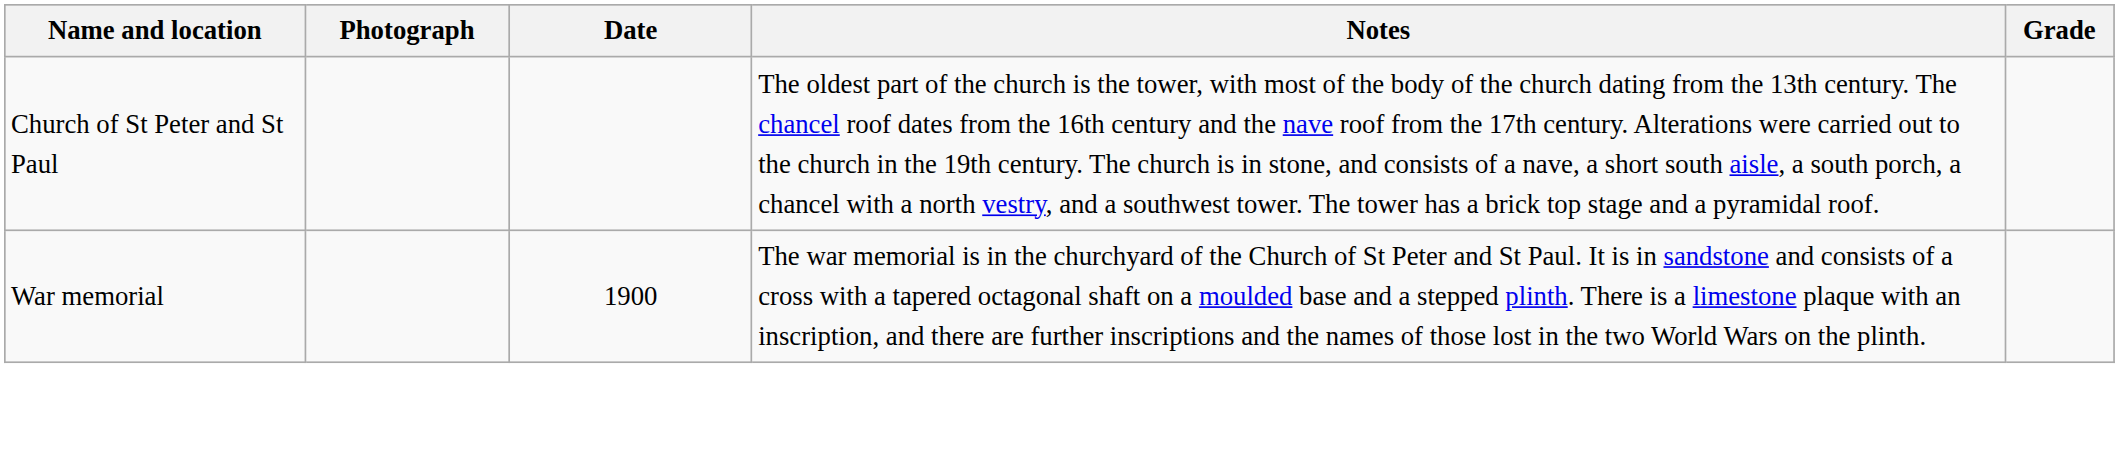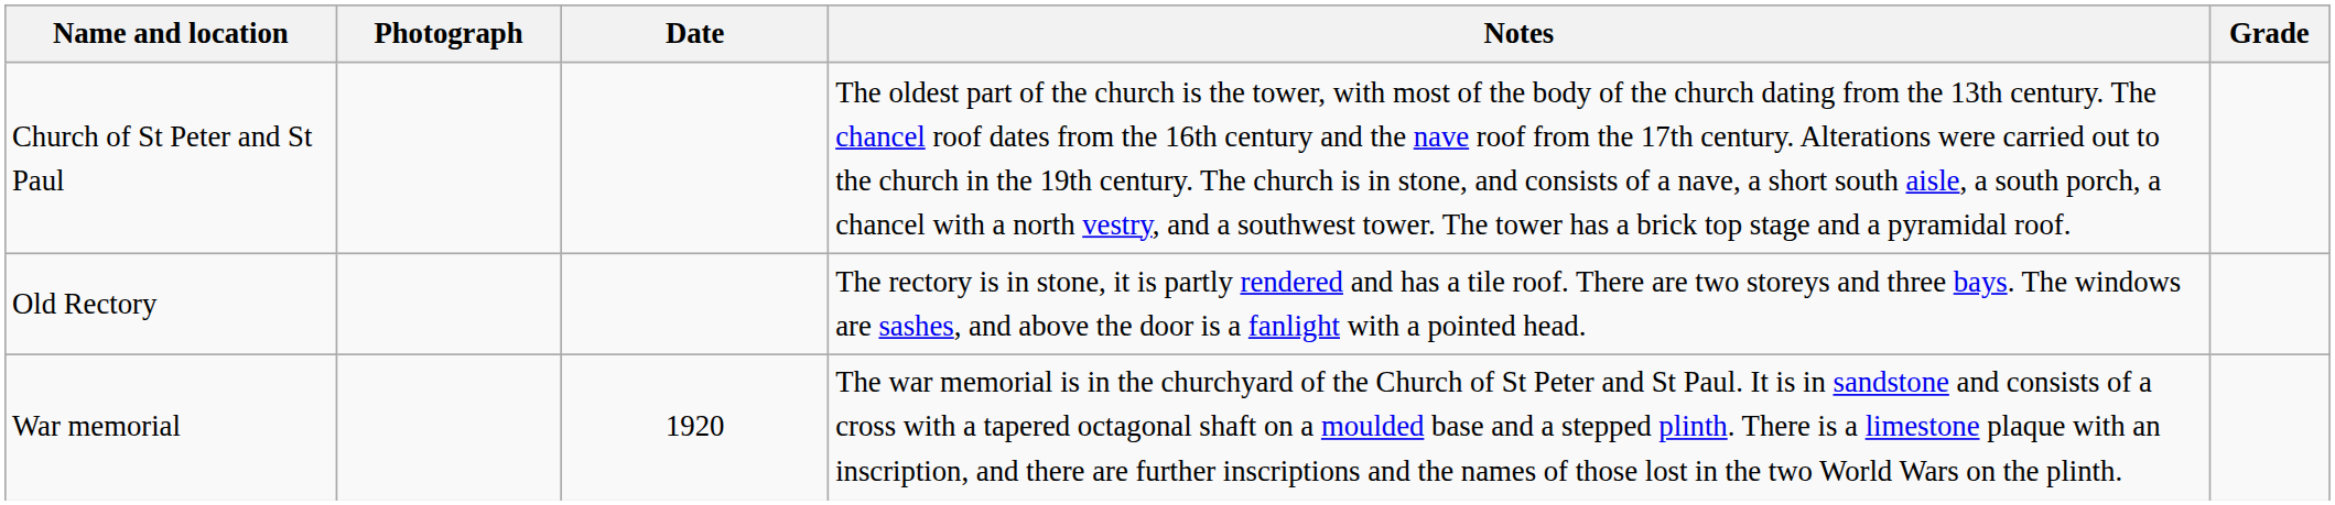+ row: Old Rectory | The rectory is in stone, it is partly rendered and has a tile roof. There are two storeys and three bays. The windows are sashes, and above the door is a fanlight with a pointed head.
War memorial | Date: 1900 -> 1920
